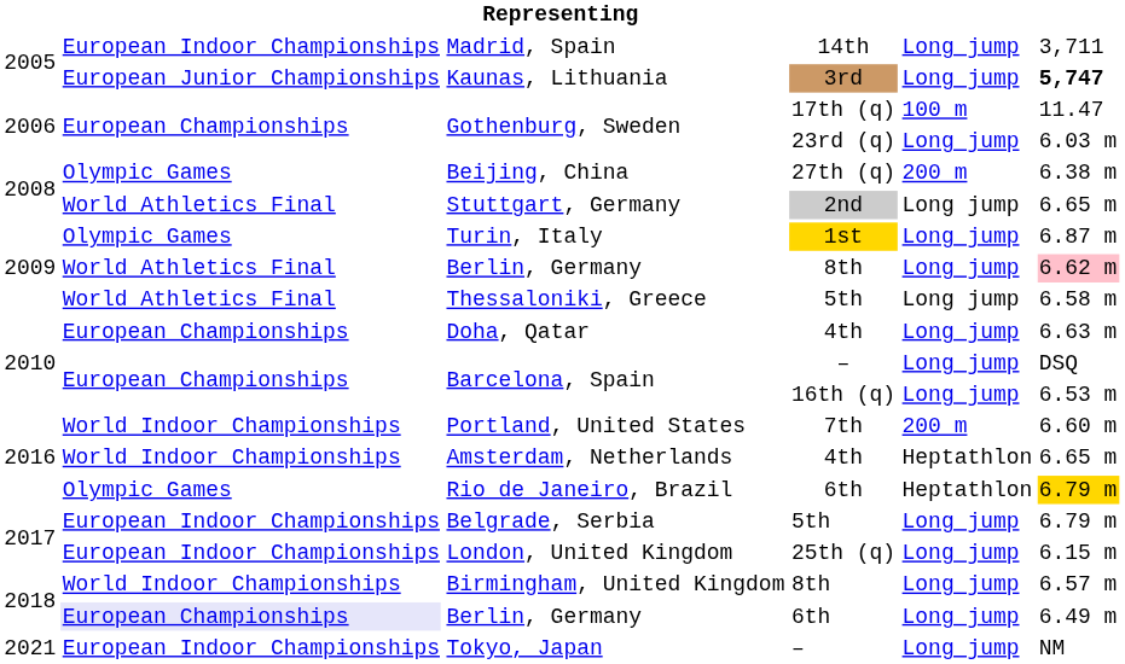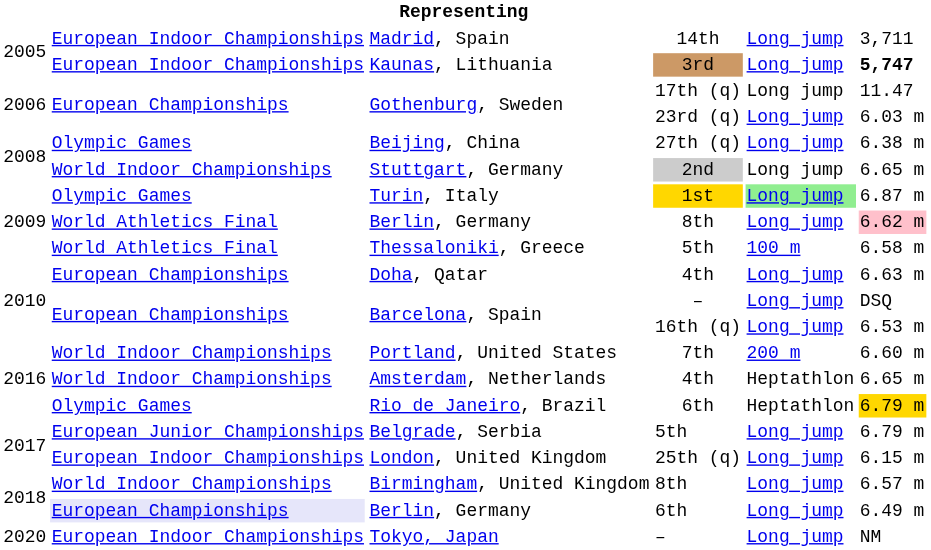Kaunas, Lithuania | column 2: European Junior Championships -> European Indoor Championships
Gothenburg, Sweden / 17th (q) | column 5: 100 m -> Long jump
Beijing, China | column 5: 200 m -> Long jump
Stuttgart, Germany | column 2: World Athletics Final -> World Indoor Championships
Turin, Italy | column 5: no background -> lightgreen background
Thessaloniki, Greece | column 5: Long jump -> 100 m
Belgrade, Serbia | column 2: European Indoor Championships -> European Junior Championships
Tokyo, Japan | column 1: 2021 -> 2020
